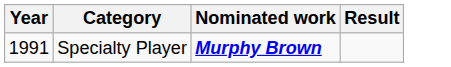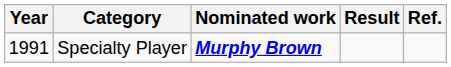+ column: Ref.
